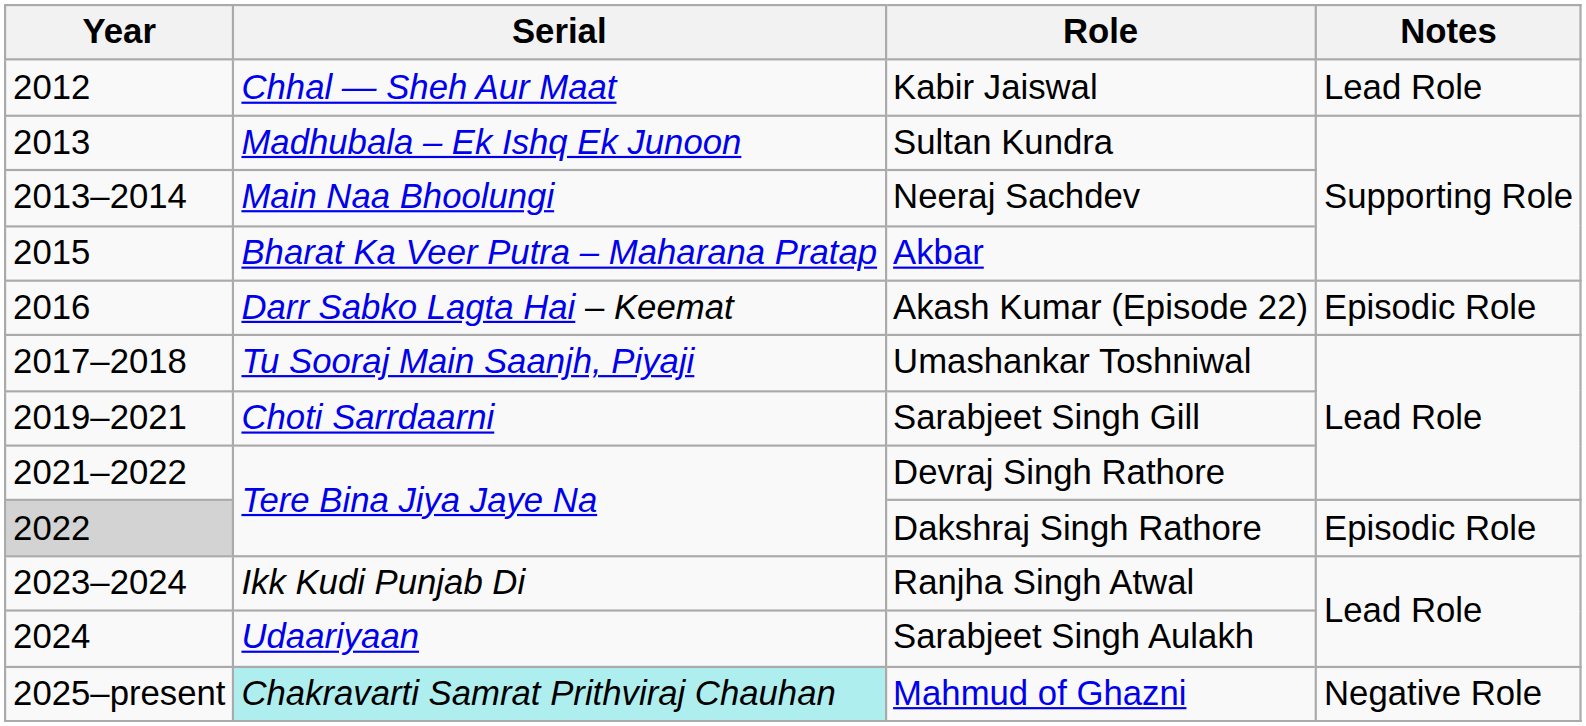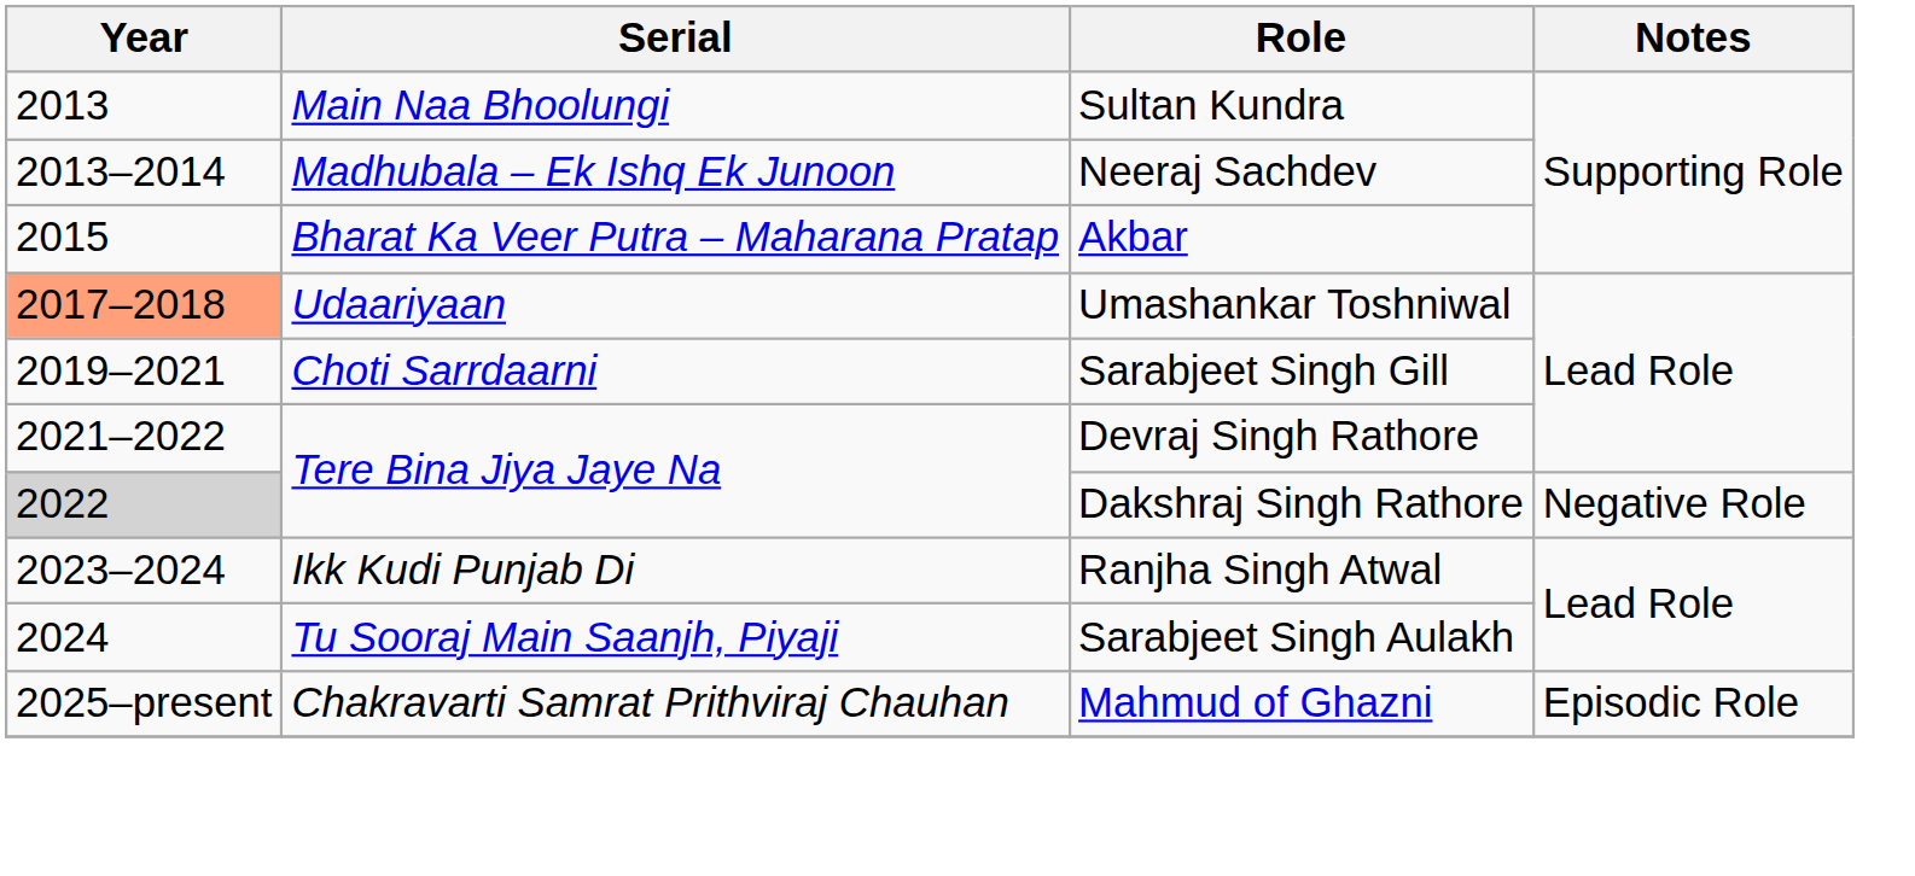- row: 2012 | Chhal — Sheh Aur Maat | Kabir Jaiswal | Lead Role
Sultan Kundra | Serial: Madhubala – Ek Ishq Ek Junoon -> Main Naa Bhoolungi
Neeraj Sachdev | Serial: Main Naa Bhoolungi -> Madhubala – Ek Ishq Ek Junoon
- row: 2016 | Darr Sabko Lagta Hai – Keemat | Akash Kumar (Episode 22) | Episodic Role
Umashankar Toshniwal | Year: no background -> lightsalmon background
Umashankar Toshniwal | Serial: Tu Sooraj Main Saanjh, Piyaji -> Udaariyaan
Dakshraj Singh Rathore | Notes: Episodic Role -> Negative Role
Sarabjeet Singh Aulakh | Serial: Udaariyaan -> Tu Sooraj Main Saanjh, Piyaji
Mahmud of Ghazni | Serial: paleturquoise background -> no background
Mahmud of Ghazni | Notes: Negative Role -> Episodic Role
